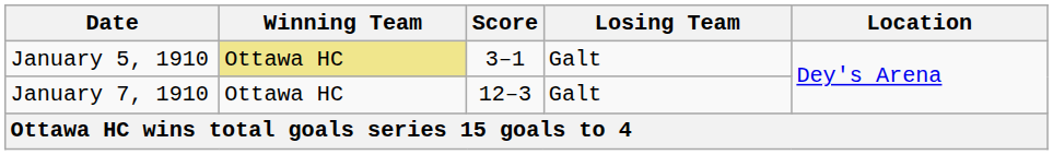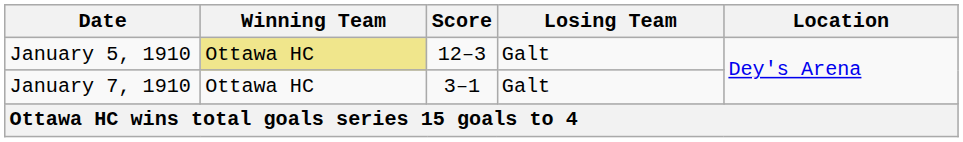January 5, 1910 | Score: 3–1 -> 12–3
January 7, 1910 | Score: 12–3 -> 3–1
